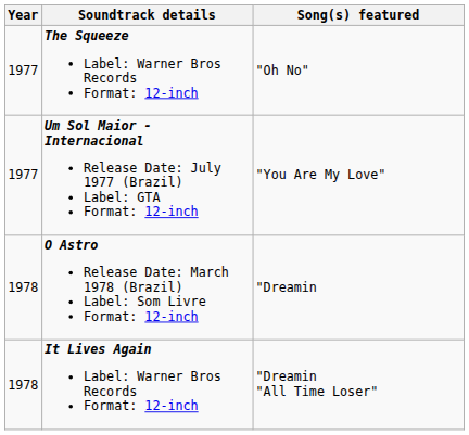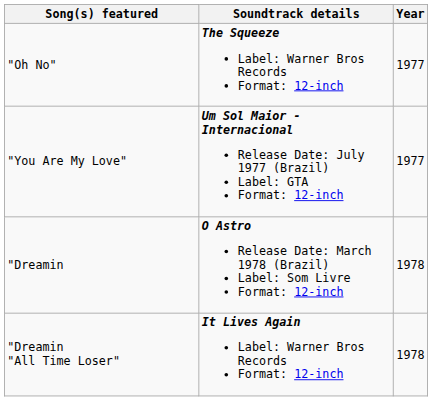columns swapped: Year <-> Song(s) featured
